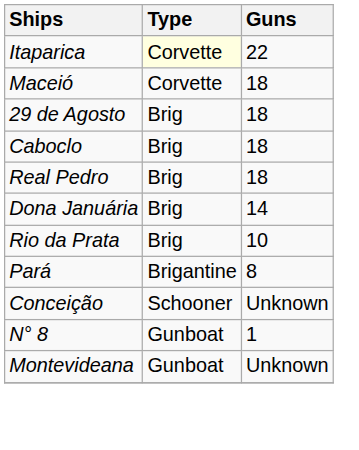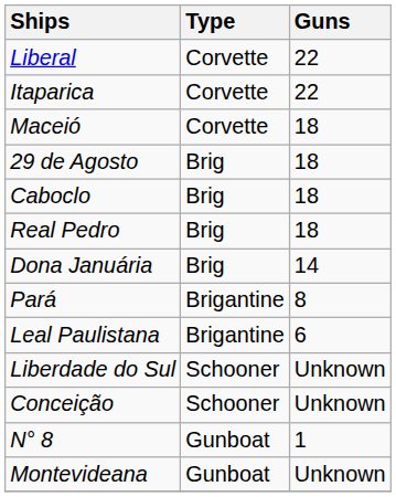+ row: Liberal | Corvette | 22
Itaparica | Type: lightyellow background -> no background
- row: Rio da Prata | Brig | 10
+ row: Leal Paulistana | Brigantine | 6
+ row: Liberdade do Sul | Schooner | Unknown
